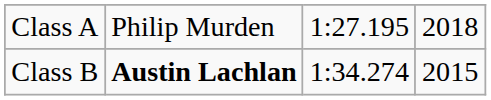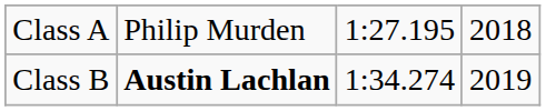Class B | column 4: 2015 -> 2019
